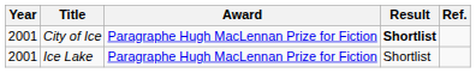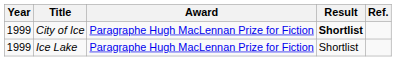City of Ice | Year: 2001 -> 1999
Ice Lake | Year: 2001 -> 1999
